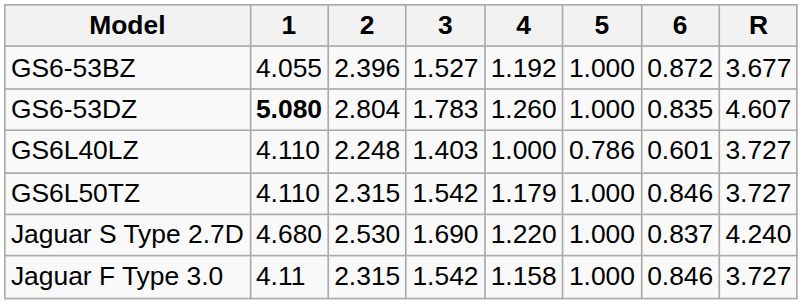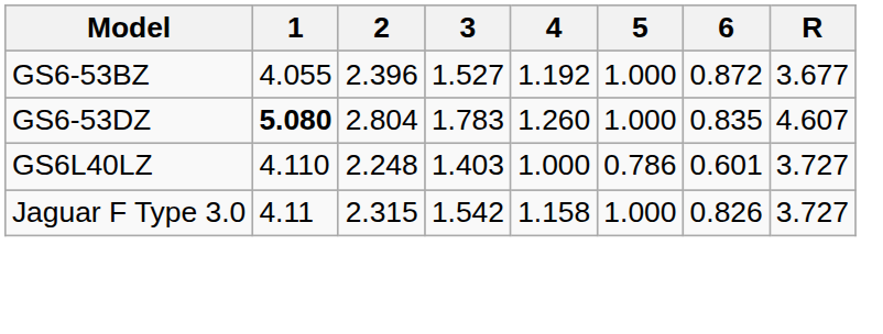- row: GS6L50TZ | 4.110 | 2.315 | 1.542 | 1.179 | 1.000 | 0.846 | 3.727
- row: Jaguar S Type 2.7D | 4.680 | 2.530 | 1.690 | 1.220 | 1.000 | 0.837 | 4.240
Jaguar F Type 3.0 | 6: 0.846 -> 0.826
